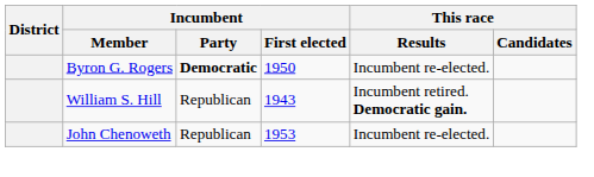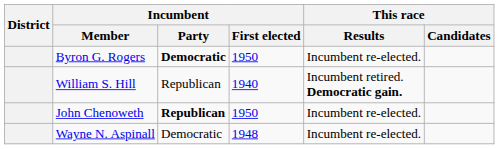William S. Hill | Incumbent / First elected: 1943 -> 1940
John Chenoweth | Incumbent / Party: normal -> bold
John Chenoweth | Incumbent / First elected: 1953 -> 1950
+ row: Wayne N. Aspinall | Democratic | 1948 | Incumbent re-elected.
